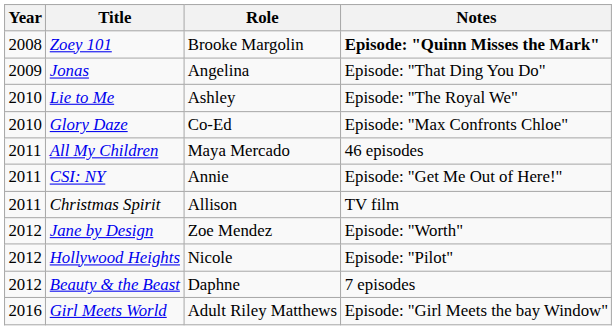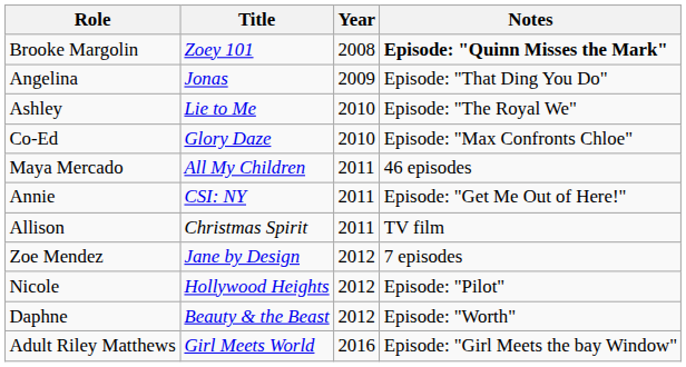columns swapped: Year <-> Role
Jane by Design | Notes: Episode: "Worth" -> 7 episodes
Beauty & the Beast | Notes: 7 episodes -> Episode: "Worth"
